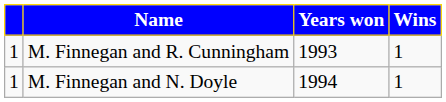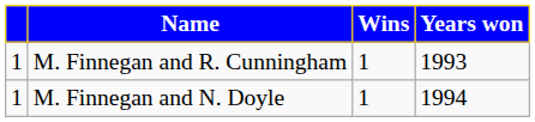columns swapped: Wins <-> Years won
